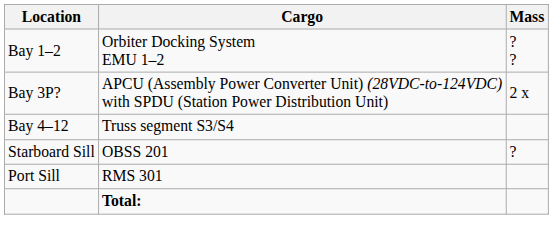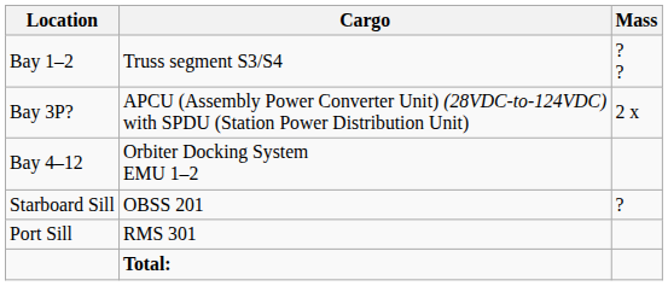Bay 1–2 | Cargo: Orbiter Docking System EMU 1–2 -> Truss segment S3/S4
Bay 4–12 | Cargo: Truss segment S3/S4 -> Orbiter Docking System EMU 1–2
